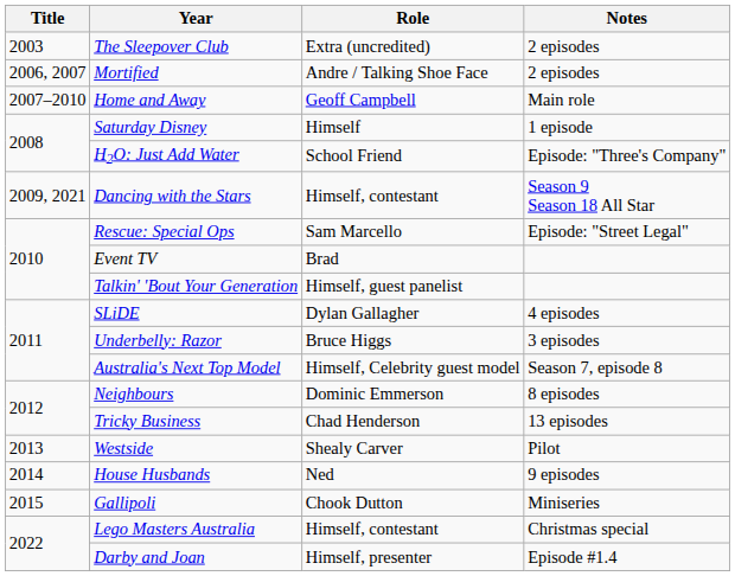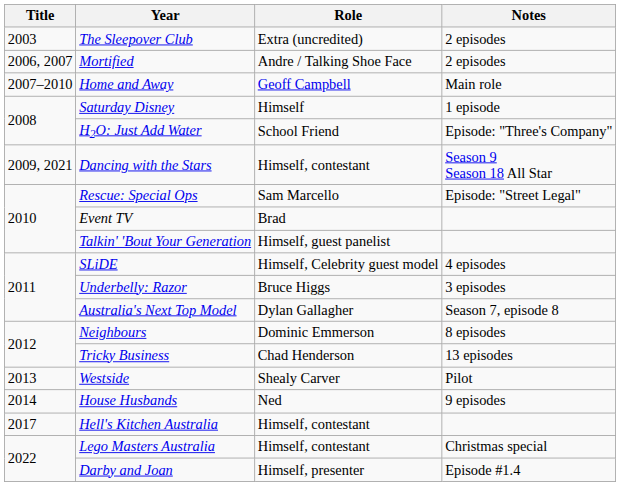SLiDE | Role: Dylan Gallagher -> Himself, Celebrity guest model
Australia's Next Top Model | Role: Himself, Celebrity guest model -> Dylan Gallagher
- row: 2015 | Gallipoli | Chook Dutton | Miniseries
+ row: 2017 | Hell's Kitchen Australia | Himself, contestant
